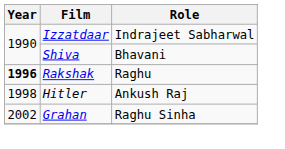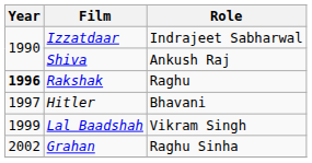Shiva | Role: Bhavani -> Ankush Raj
Hitler | Year: 1998 -> 1997
Hitler | Role: Ankush Raj -> Bhavani
+ row: 1999 | Lal Baadshah | Vikram Singh
